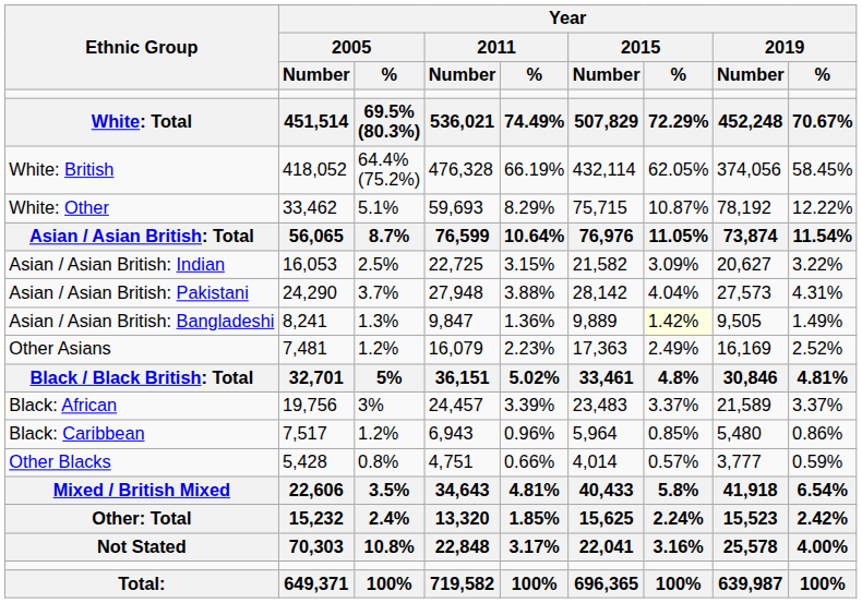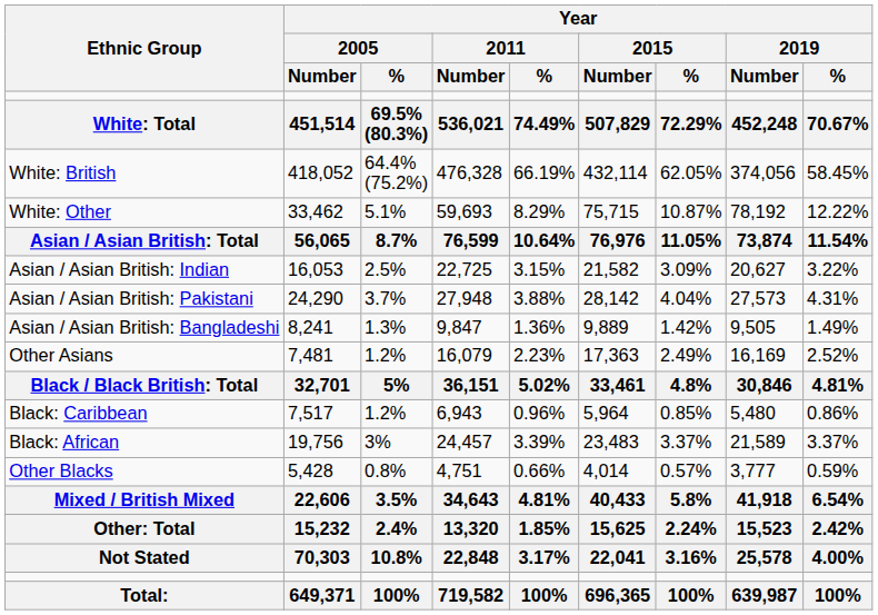Asian / Asian British: Bangladeshi | Year / 2015 / %: lightyellow background -> no background
rows swapped: Black: African <-> Black: Caribbean
